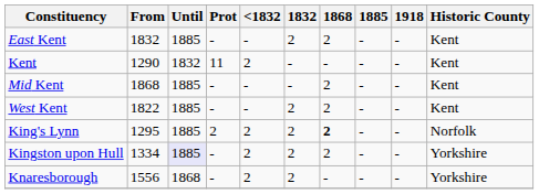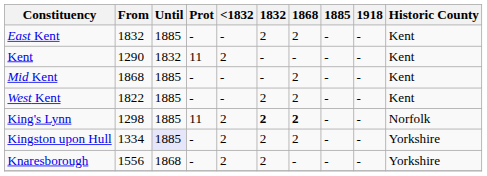King's Lynn | From: 1295 -> 1298
King's Lynn | Prot: 2 -> 11
King's Lynn | 1832: normal -> bold
